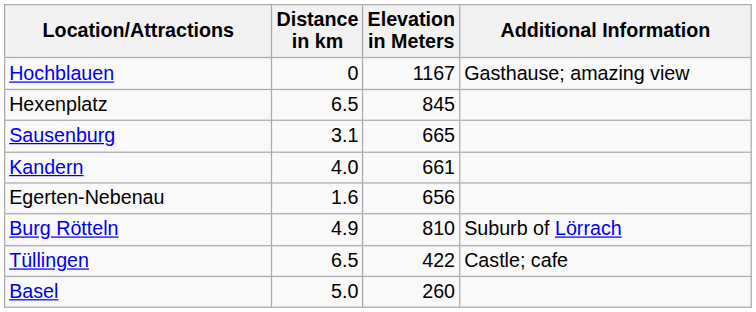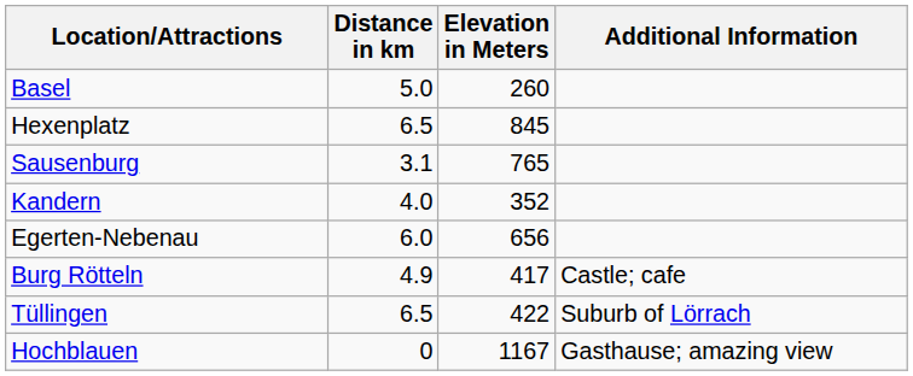rows swapped: Hochblauen <-> Basel
Sausenburg | Elevation in Meters: 665 -> 765
Kandern | Elevation in Meters: 661 -> 352
Egerten-Nebenau | Distance in km: 1.6 -> 6.0
Burg Rötteln | Elevation in Meters: 810 -> 417
Burg Rötteln | Additional Information: Suburb of Lörrach -> Castle; cafe
Tüllingen | Additional Information: Castle; cafe -> Suburb of Lörrach
